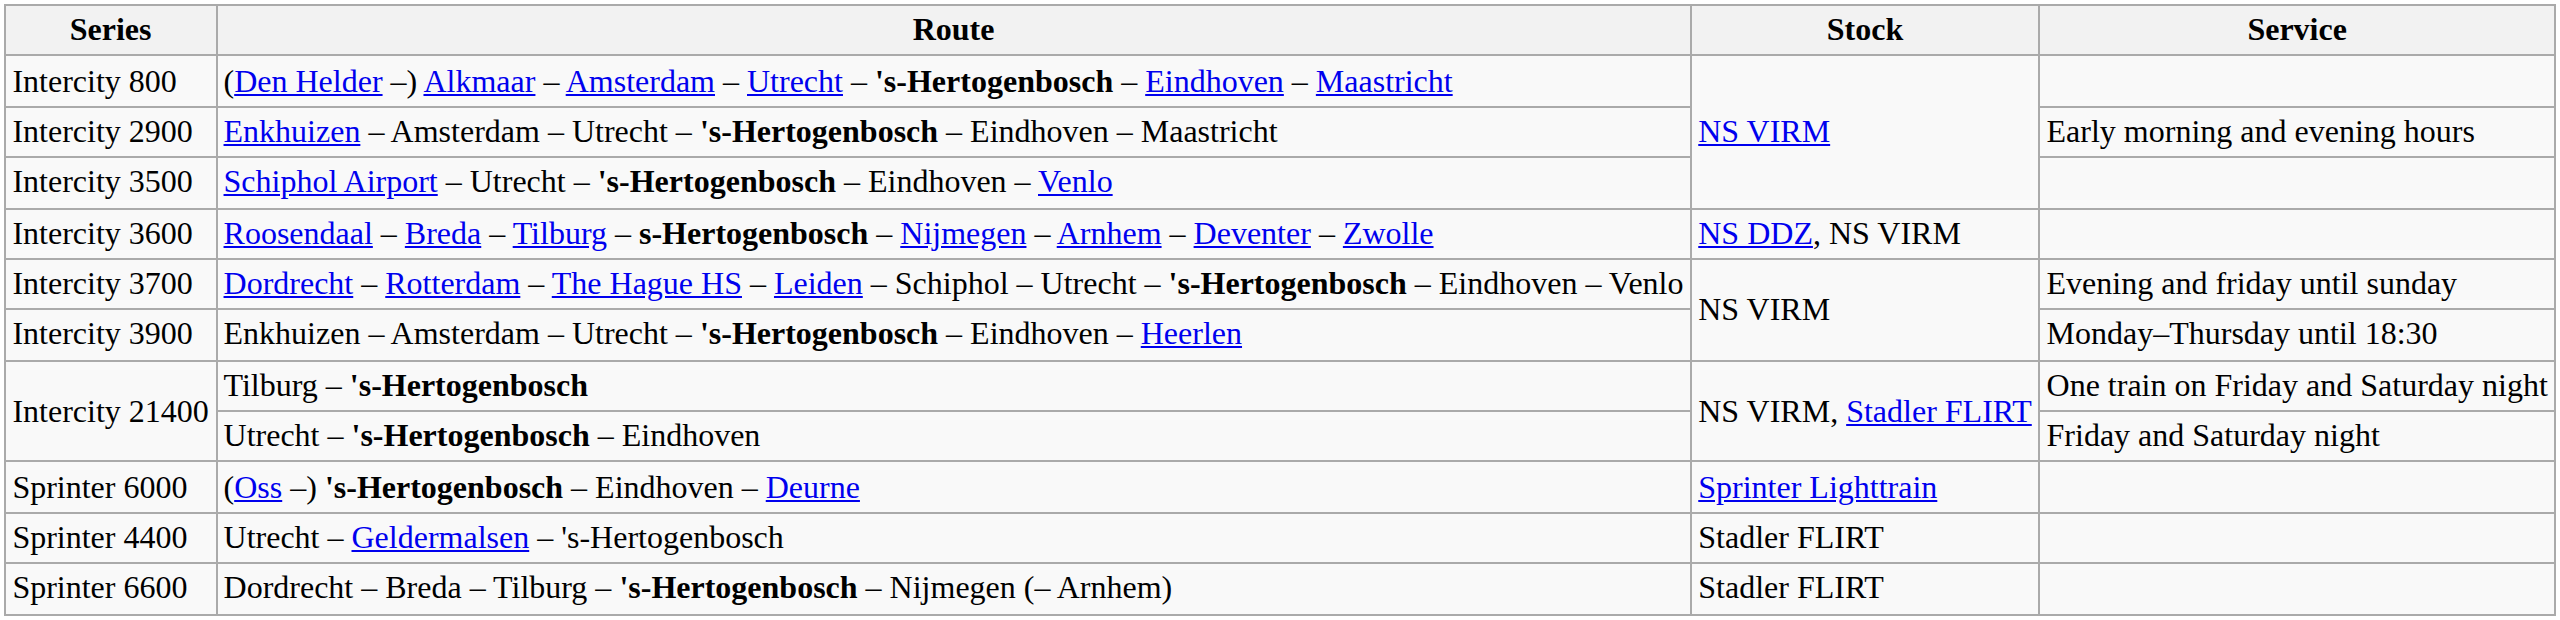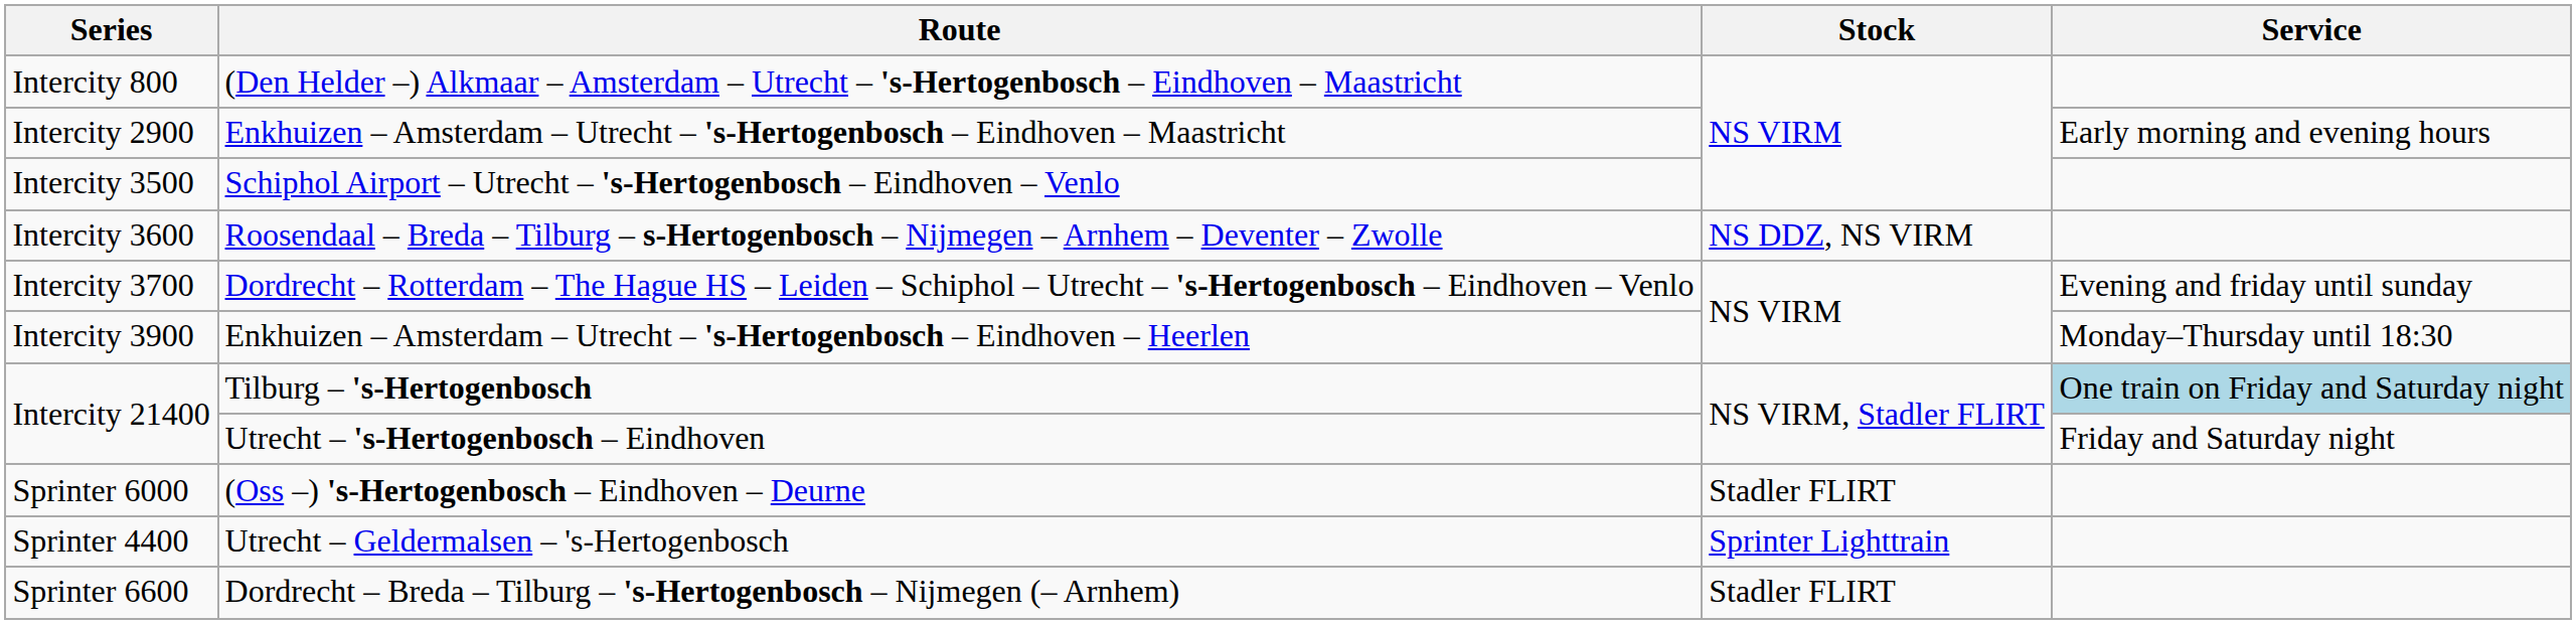Tilburg – 's-Hertogenbosch | Service: no background -> lightblue background
(Oss –) 's-Hertogenbosch – Eindhoven – Deurne | Stock: Sprinter Lighttrain -> Stadler FLIRT
Utrecht – Geldermalsen – 's-Hertogenbosch | Stock: Stadler FLIRT -> Sprinter Lighttrain
